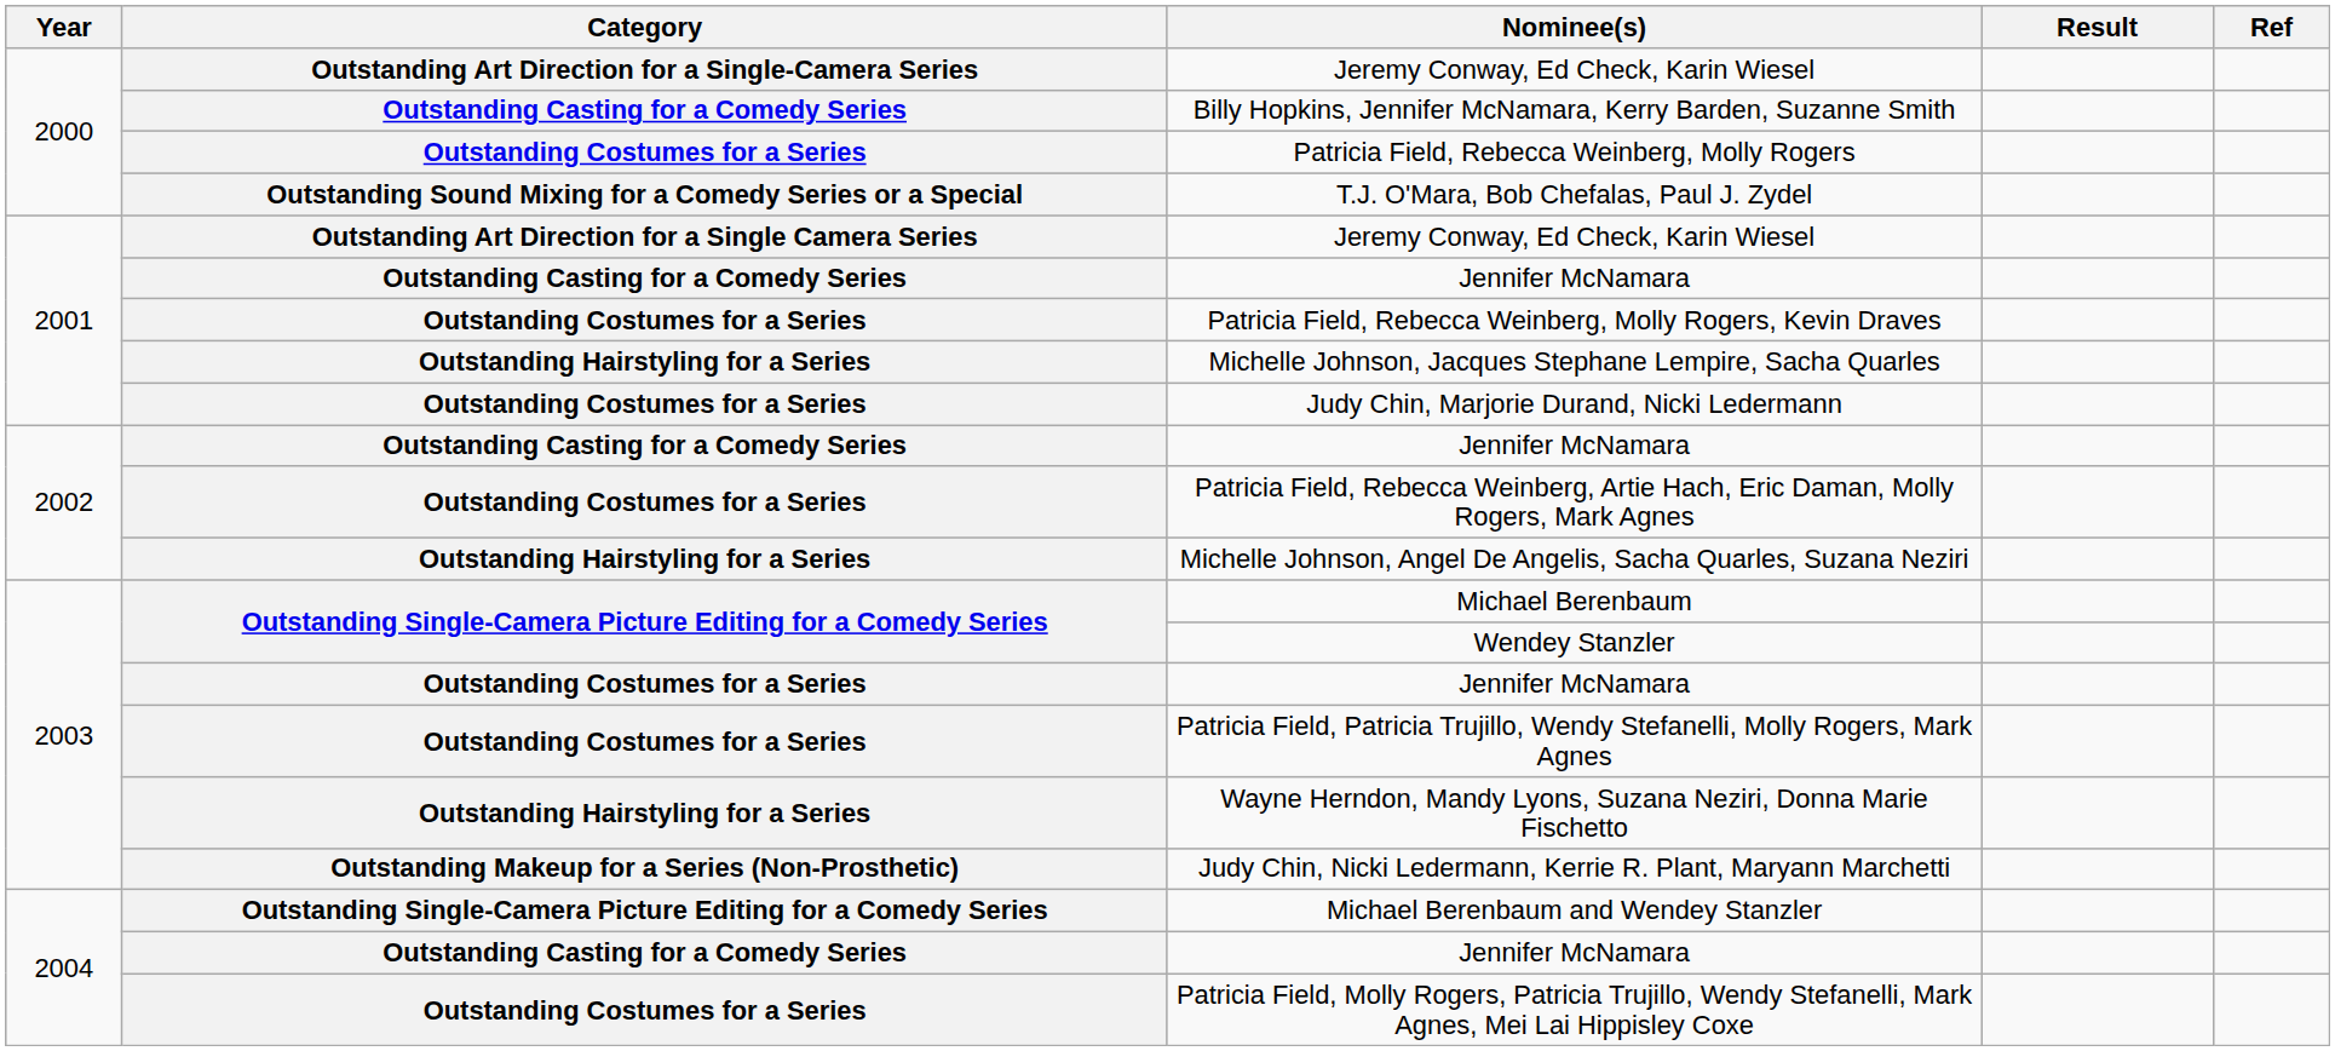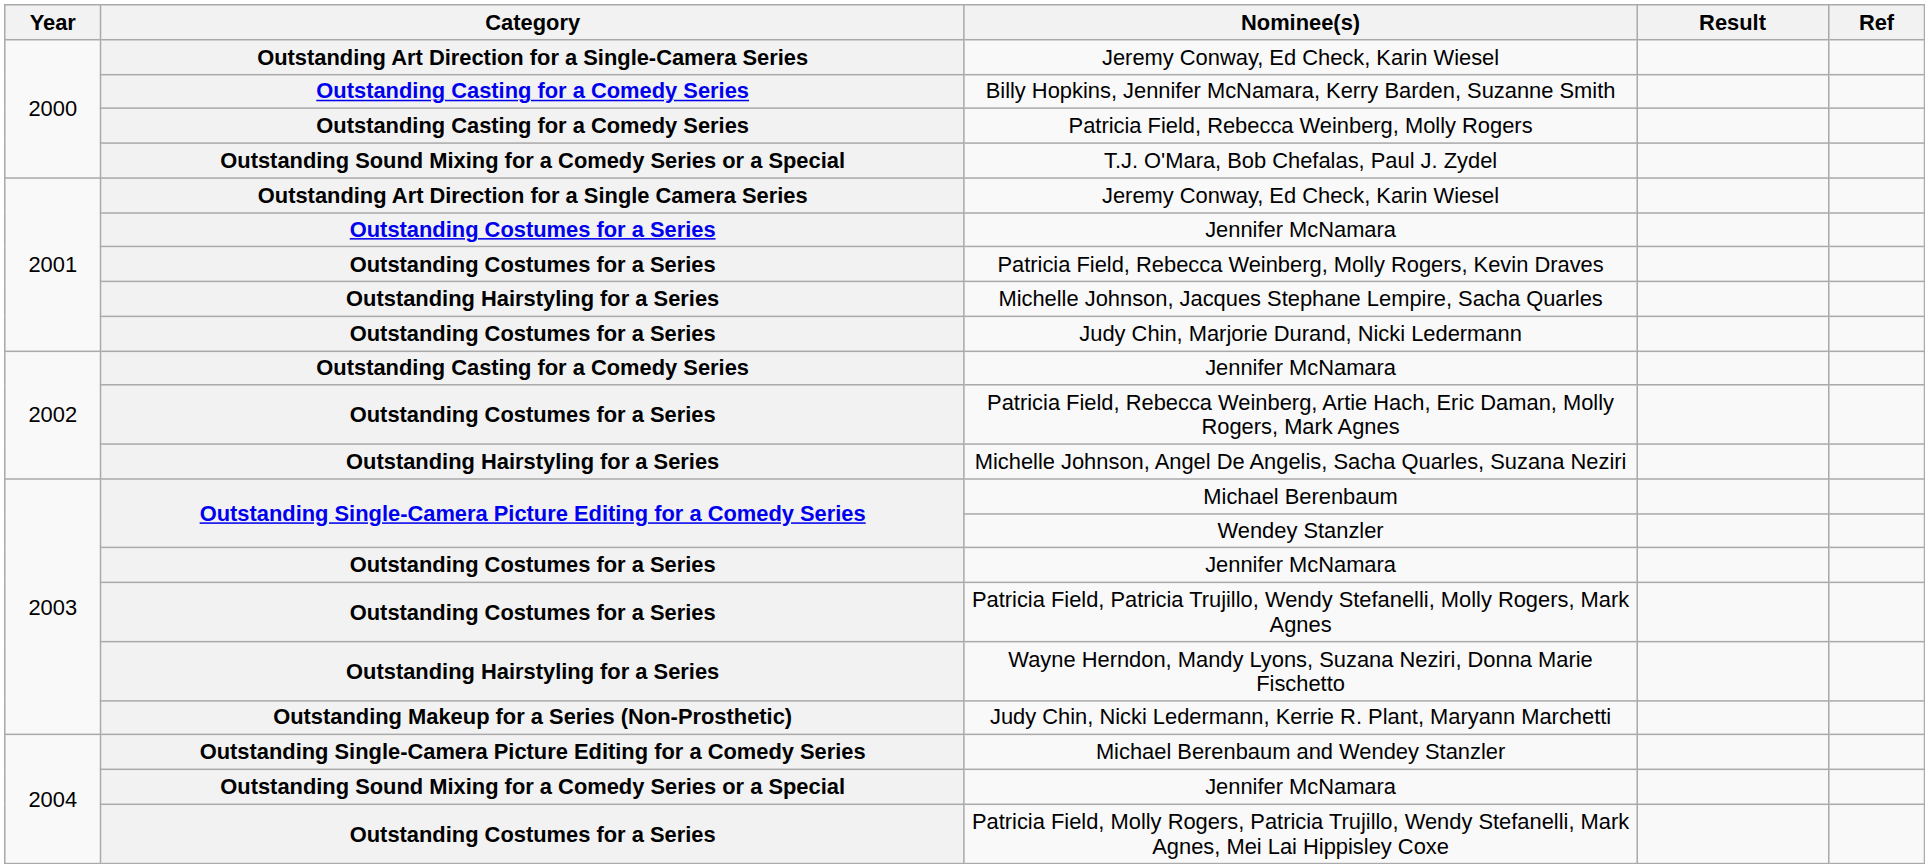Patricia Field, Rebecca Weinberg, Molly Rogers | Category: Outstanding Costumes for a Series -> Outstanding Casting for a Comedy Series
2001 / Jennifer McNamara | Category: Outstanding Casting for a Comedy Series -> Outstanding Costumes for a Series
2004 / Jennifer McNamara | Category: Outstanding Casting for a Comedy Series -> Outstanding Sound Mixing for a Comedy Series or a Special
